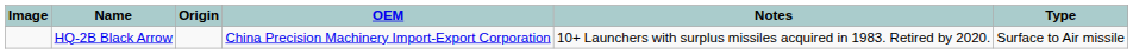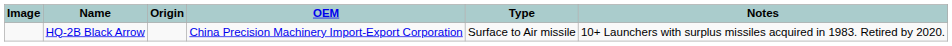columns swapped: Type <-> Notes
